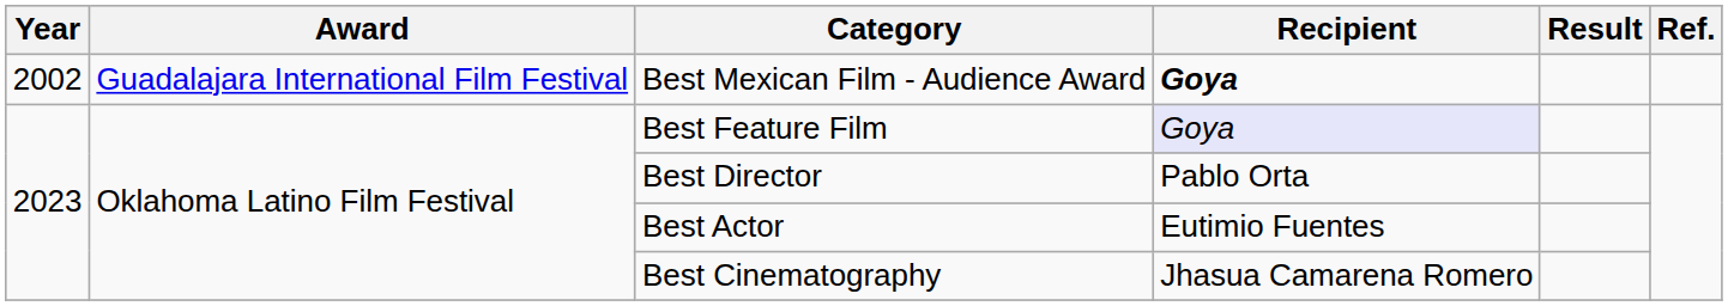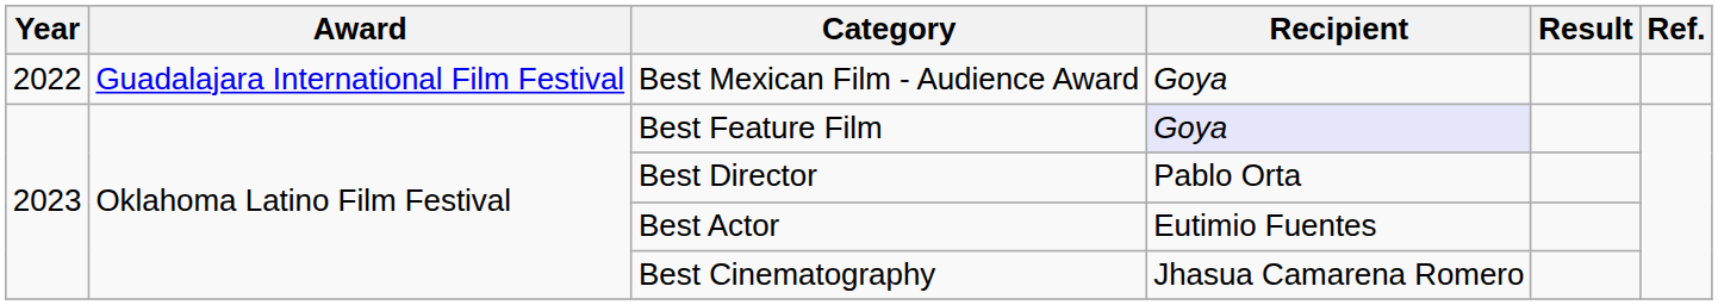Best Mexican Film - Audience Award | Year: 2002 -> 2022
Best Mexican Film - Audience Award | Recipient: bold -> normal
